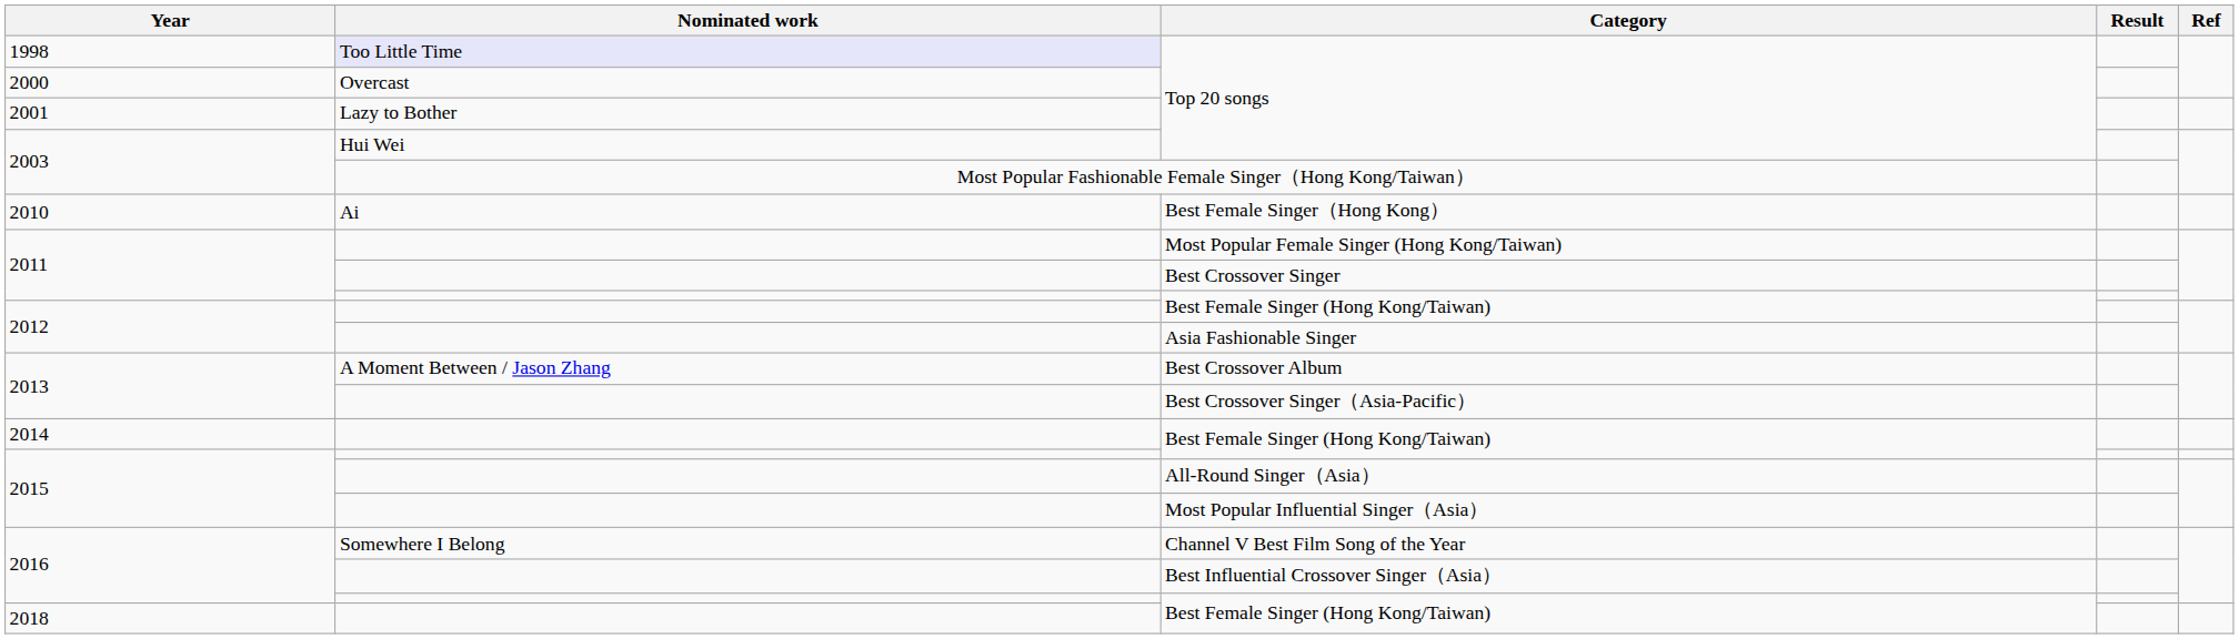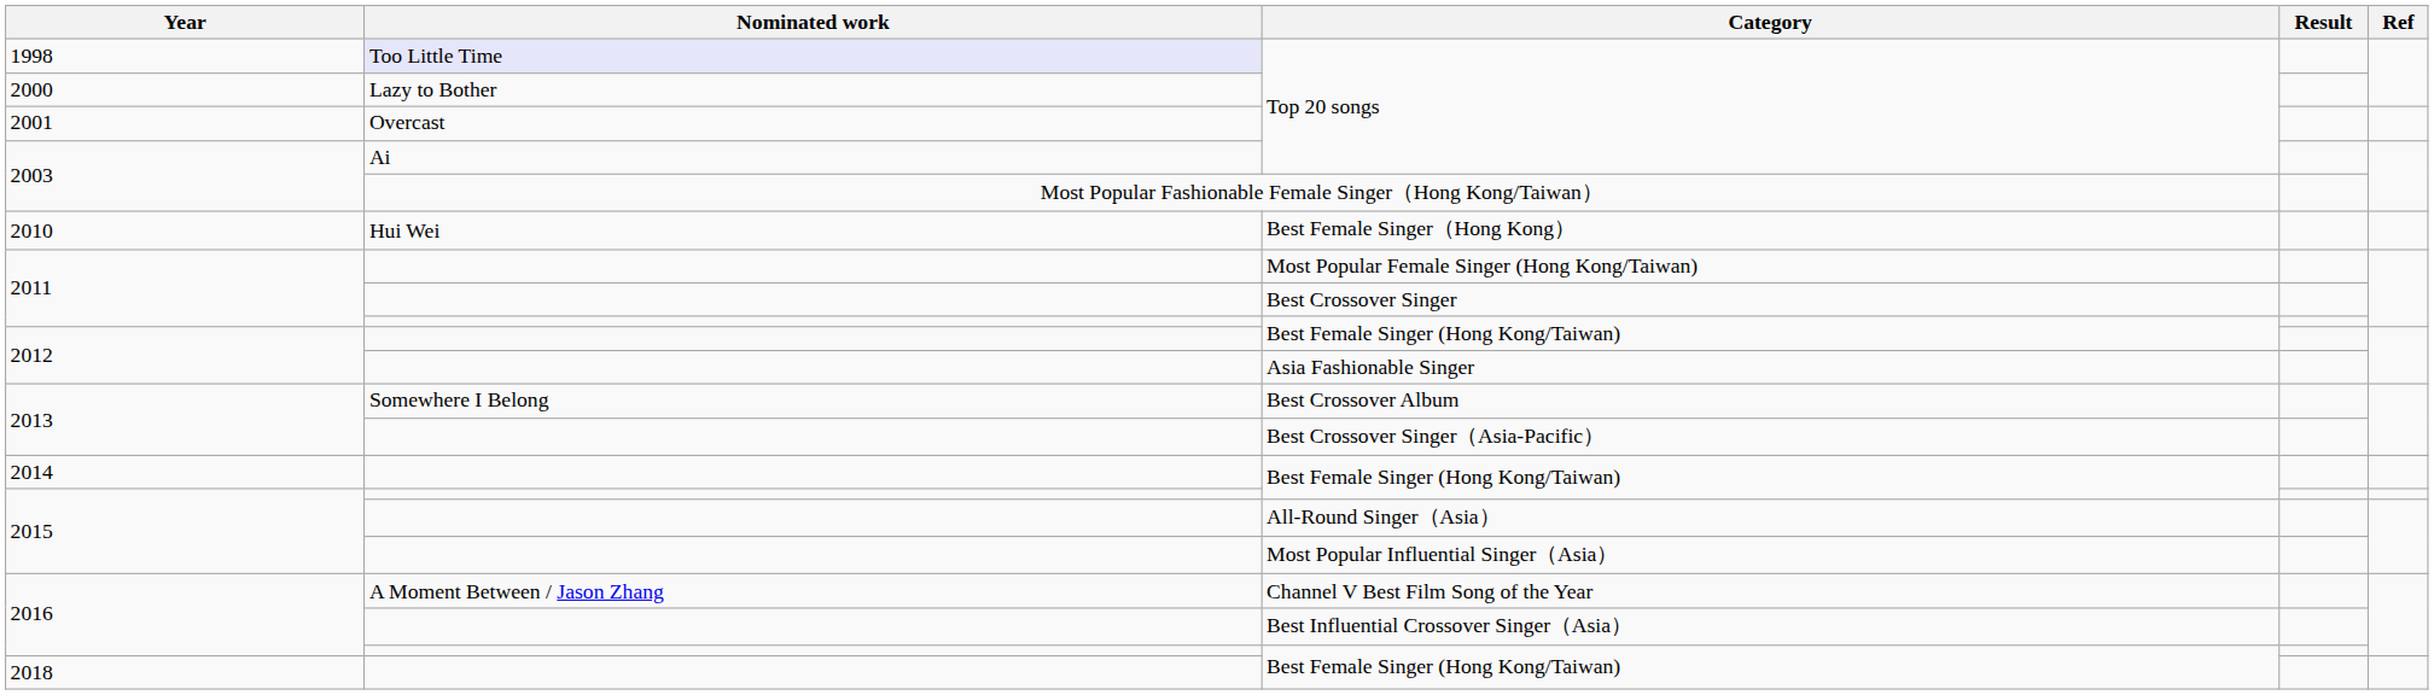2000 / Top 20 songs | Nominated work: Overcast -> Lazy to Bother
2001 / Top 20 songs | Nominated work: Lazy to Bother -> Overcast
2003 / Top 20 songs | Nominated work: Hui Wei -> Ai
Best Female Singer（Hong Kong） | Nominated work: Ai -> Hui Wei
Best Crossover Album | Nominated work: A Moment Between / Jason Zhang -> Somewhere I Belong
Channel V Best Film Song of the Year | Nominated work: Somewhere I Belong -> A Moment Between / Jason Zhang
